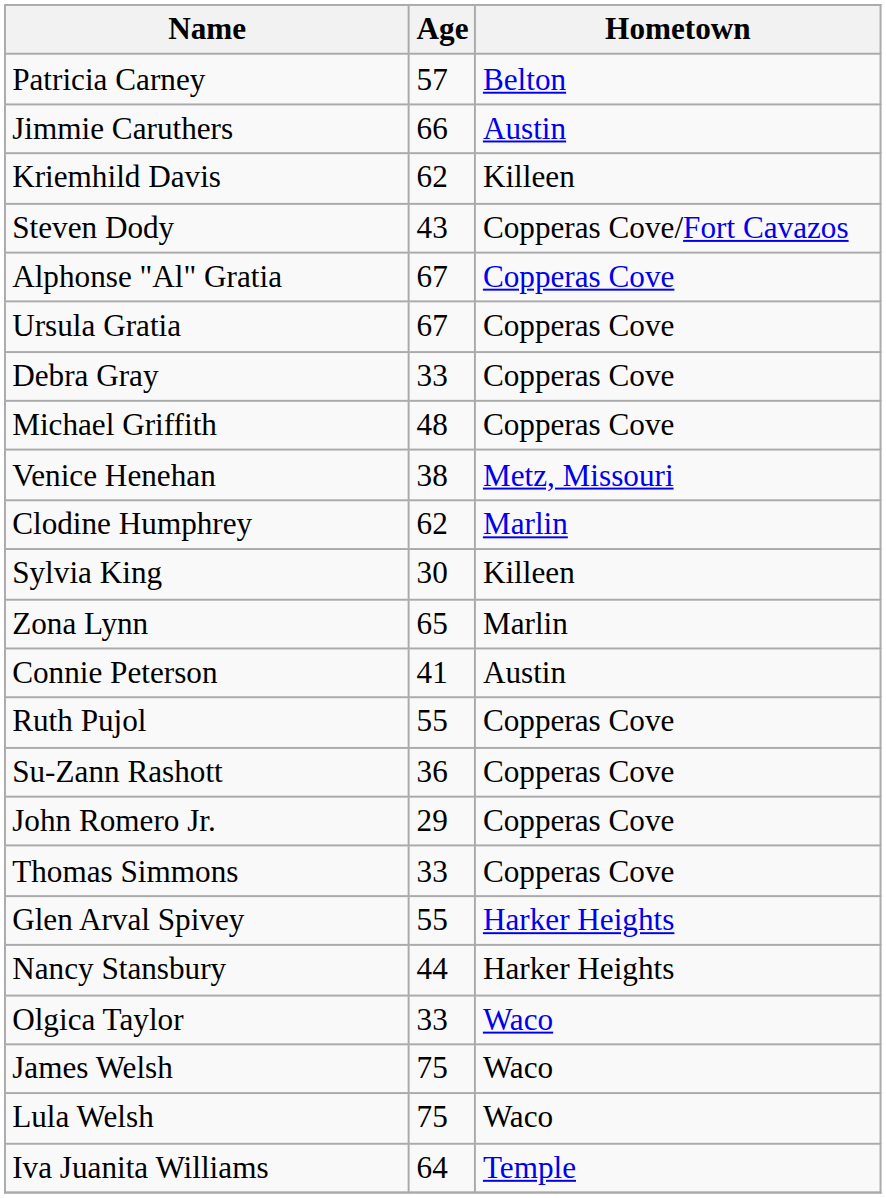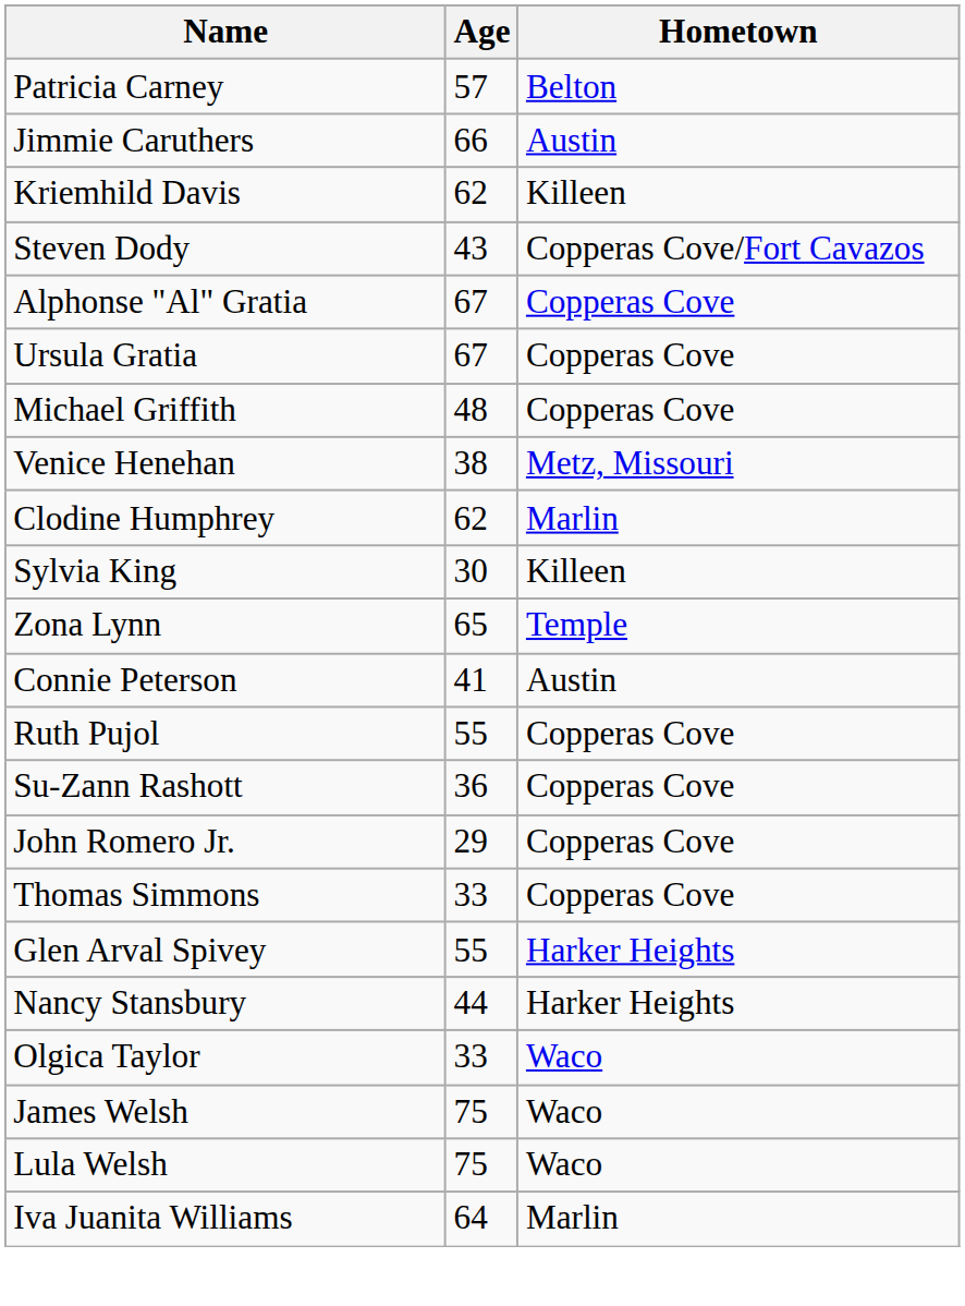- row: Debra Gray | 33 | Copperas Cove
Zona Lynn | Hometown: Marlin -> Temple
Iva Juanita Williams | Hometown: Temple -> Marlin
